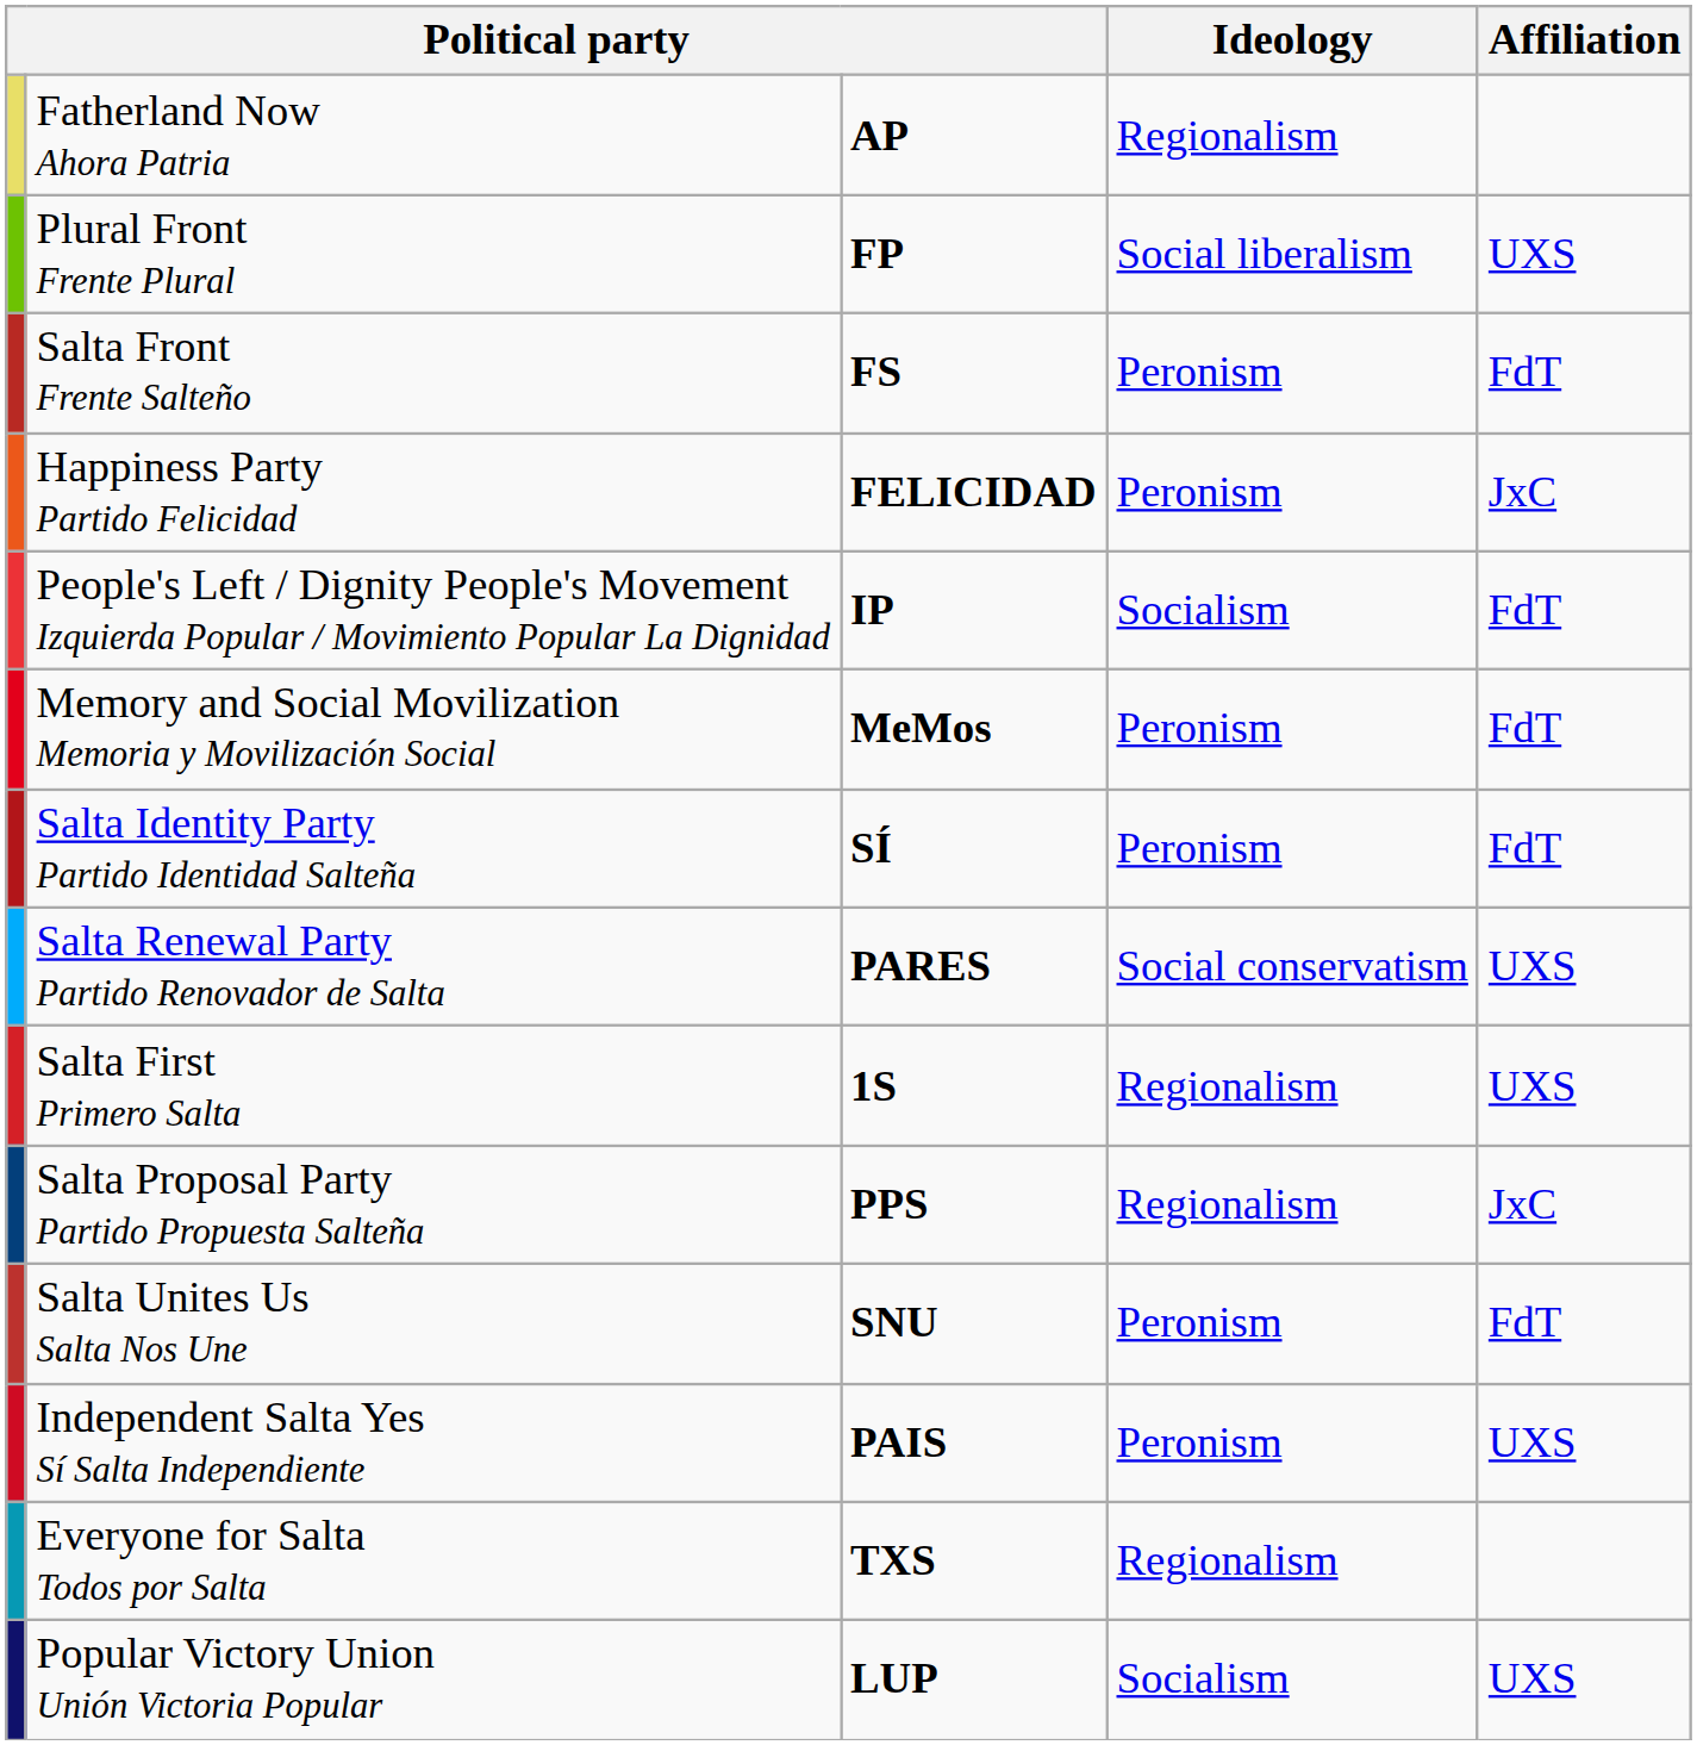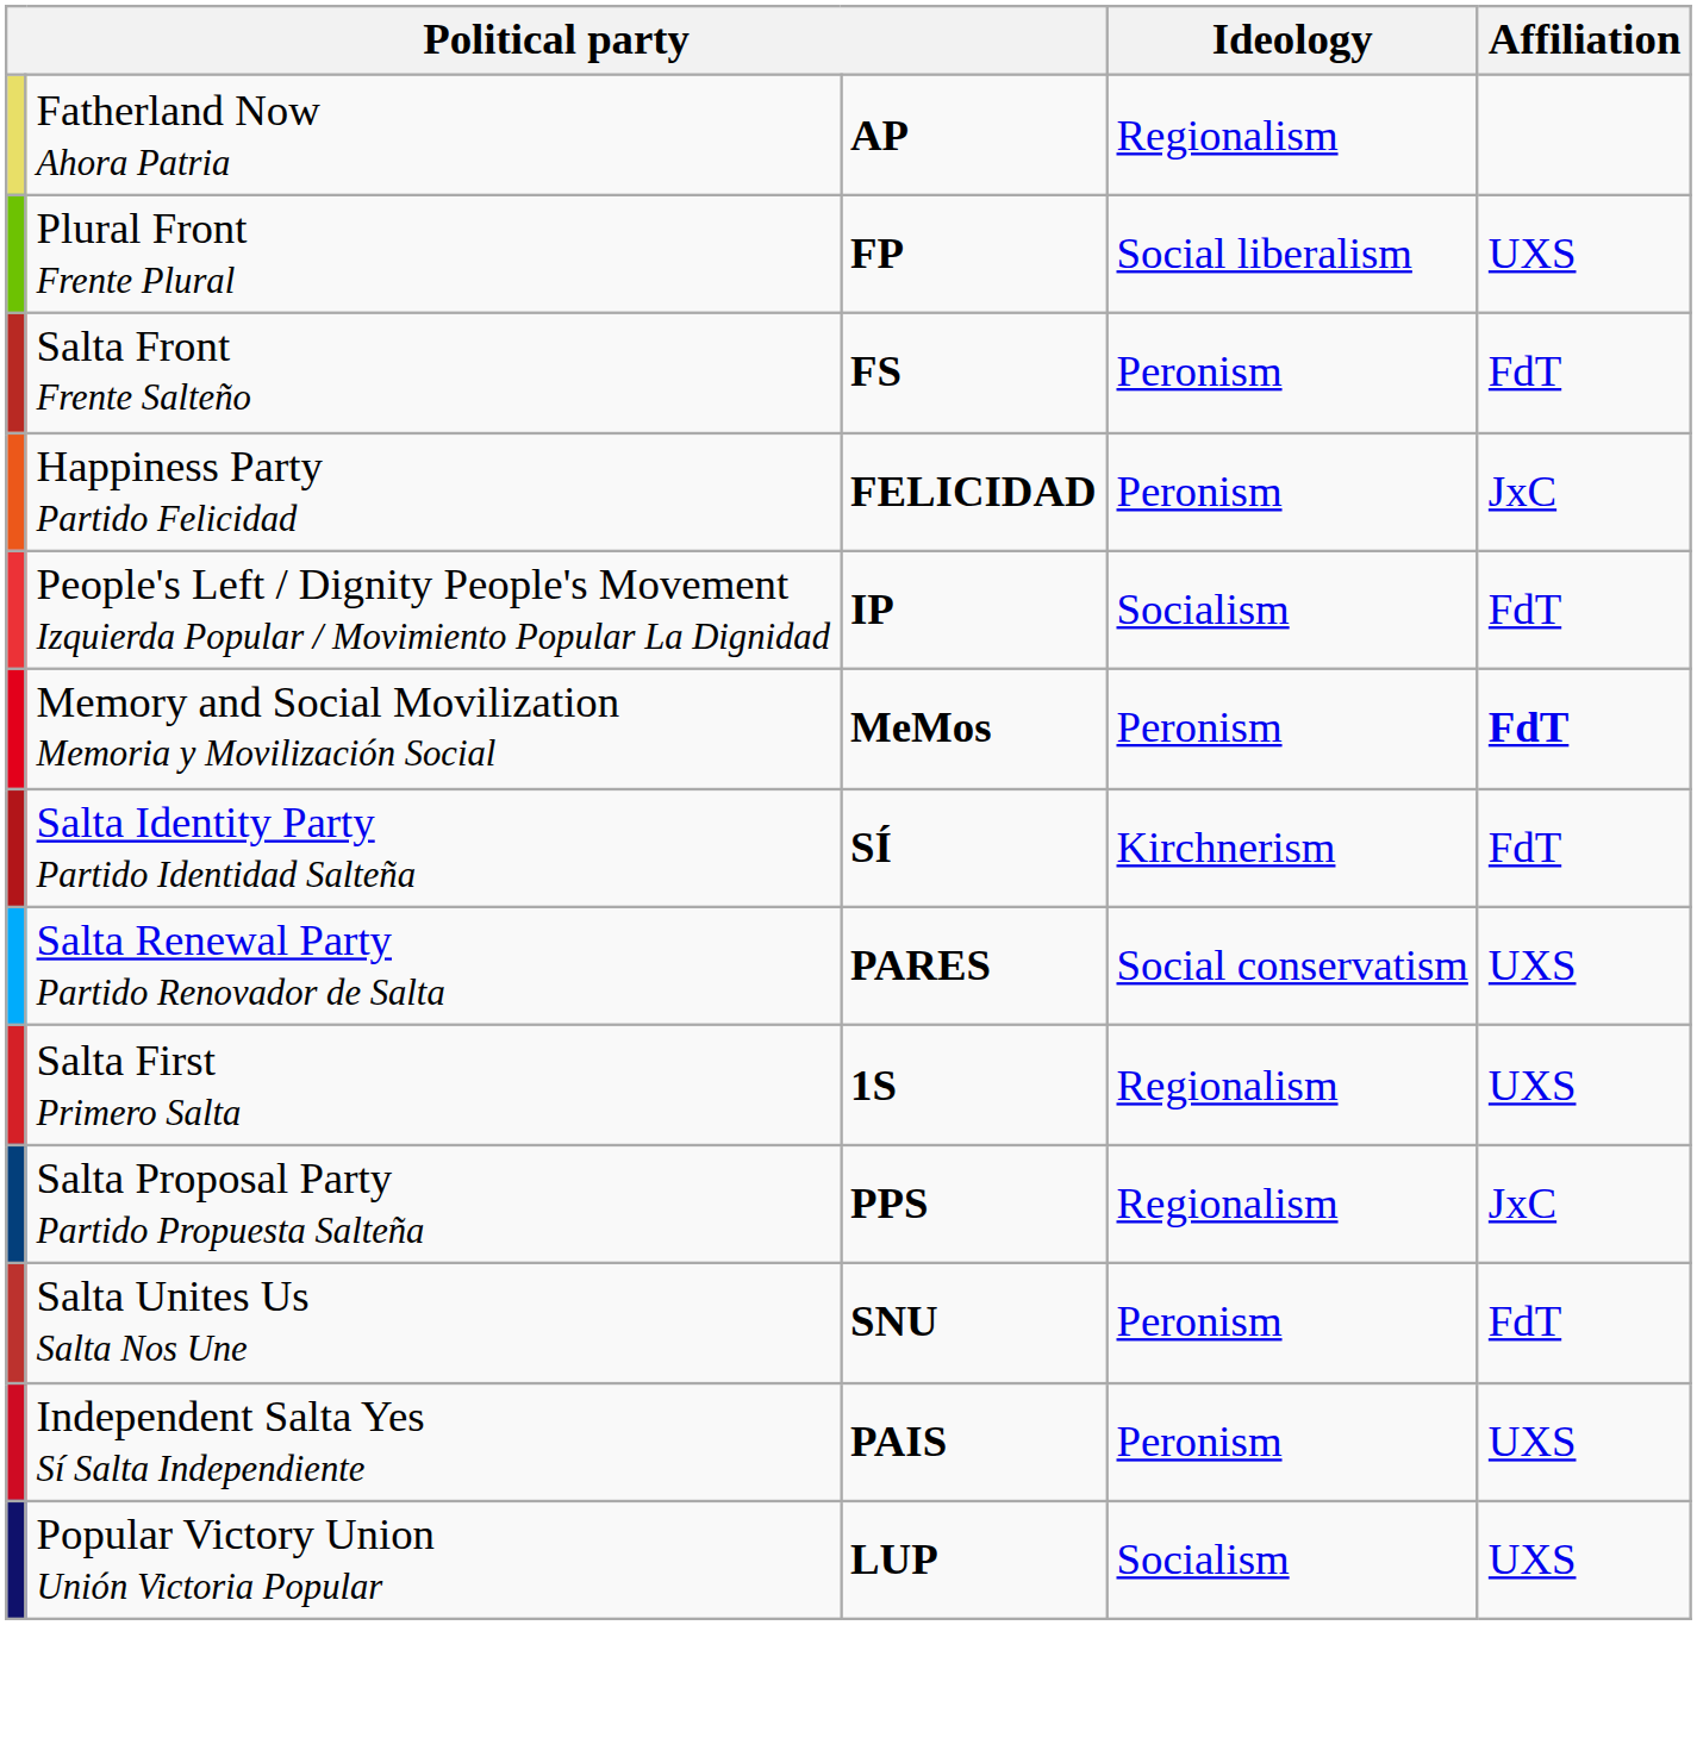Memory and Social Movilization Memoria y Movilización Social | Affiliation: normal -> bold
Salta Identity Party Partido Identidad Salteña | Ideology: Peronism -> Kirchnerism
- row: Everyone for Salta Todos por Salta | TXS | Regionalism
